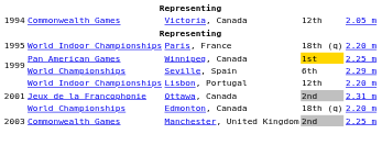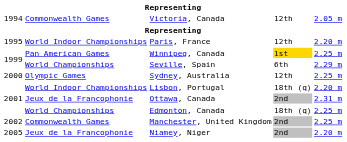Paris, France | column 4: 18th (q) -> 12th
+ row: 2000 | Olympic Games | Sydney, Australia | 12th | 2.25 m
Lisbon, Portugal | column 4: 12th -> 18th (q)
Edmonton, Canada | column 5: 2.20 m -> 2.25 m
Manchester, United Kingdom | column 1: 2003 -> 2002
+ row: 2005 | Jeux de la Francophonie | Niamey, Niger | 2nd | 2.20 m
